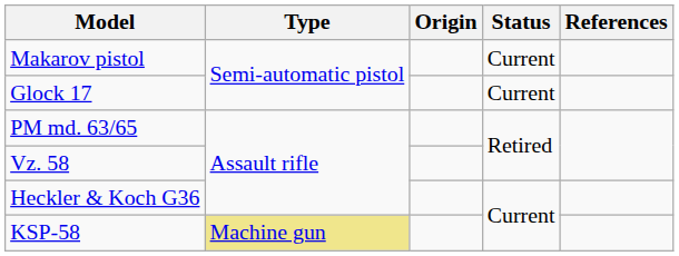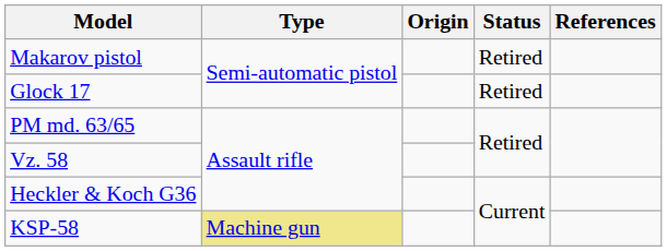Makarov pistol | Status: Current -> Retired
Glock 17 | Status: Current -> Retired
